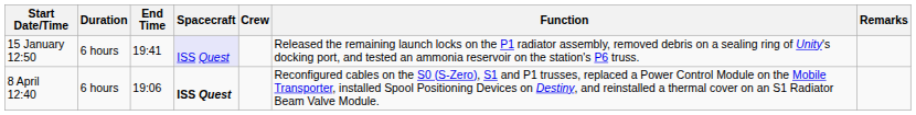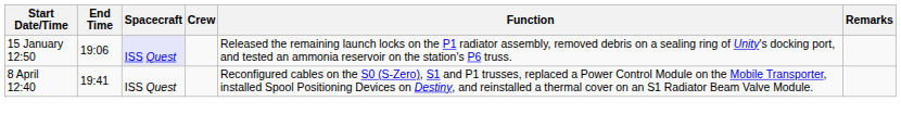- column: Duration | 6 hours | 6 hours
15 January 12:50 | End Time: 19:41 -> 19:06
8 April 12:40 | End Time: 19:06 -> 19:41
8 April 12:40 | Spacecraft: bold -> normal
